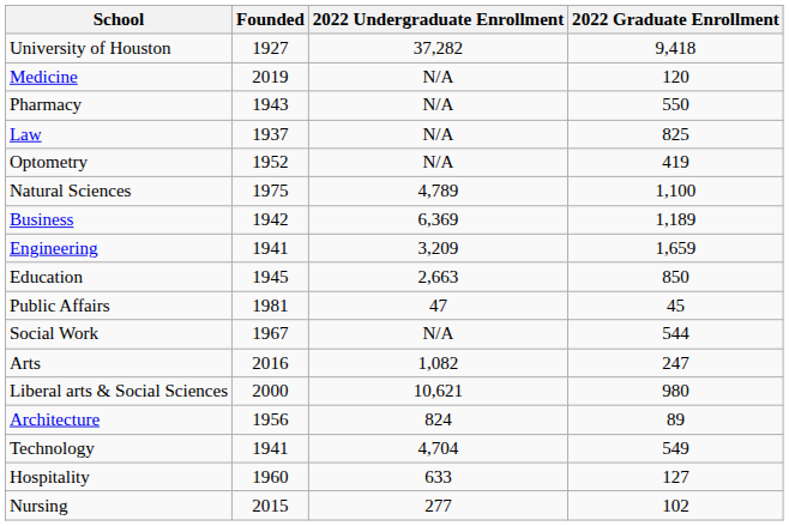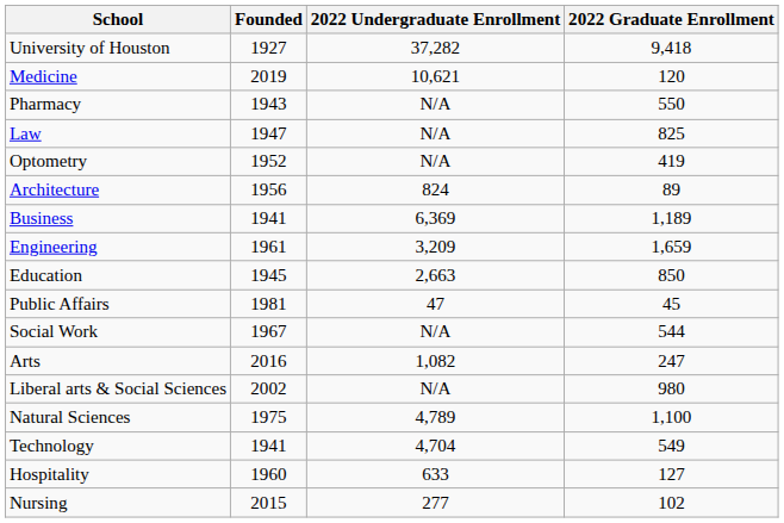Medicine | 2022 Undergraduate Enrollment: N/A -> 10,621
Law | Founded: 1937 -> 1947
rows swapped: Architecture <-> Natural Sciences
Business | Founded: 1942 -> 1941
Engineering | Founded: 1941 -> 1961
Liberal arts & Social Sciences | Founded: 2000 -> 2002
Liberal arts & Social Sciences | 2022 Undergraduate Enrollment: 10,621 -> N/A
